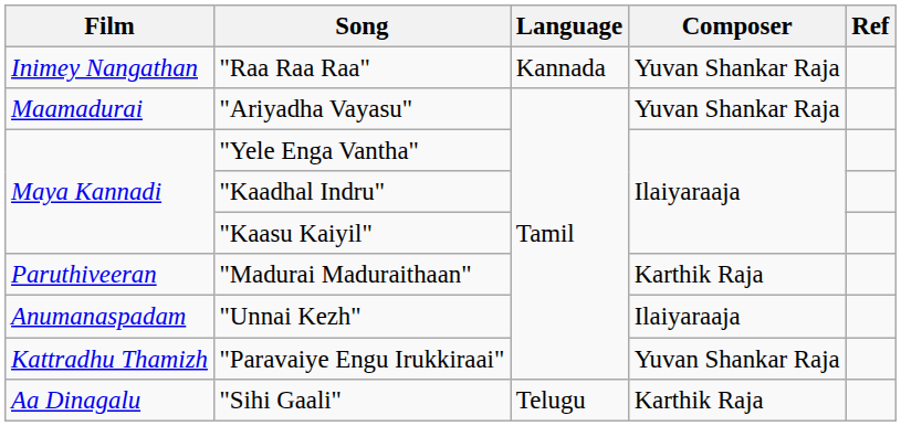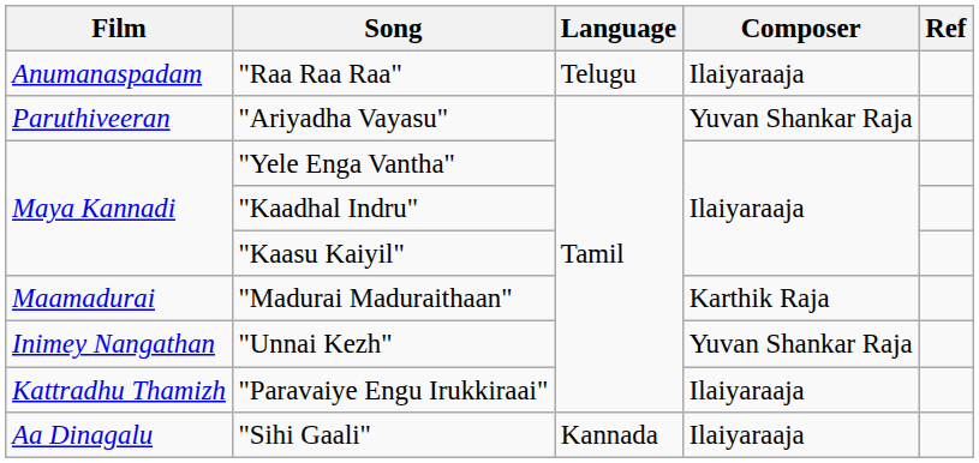"Raa Raa Raa" | Film: Inimey Nangathan -> Anumanaspadam
"Raa Raa Raa" | Language: Kannada -> Telugu
"Raa Raa Raa" | Composer: Yuvan Shankar Raja -> Ilaiyaraaja
"Ariyadha Vayasu" | Film: Maamadurai -> Paruthiveeran
"Madurai Maduraithaan" | Film: Paruthiveeran -> Maamadurai
"Unnai Kezh" | Film: Anumanaspadam -> Inimey Nangathan
"Unnai Kezh" | Composer: Ilaiyaraaja -> Yuvan Shankar Raja
"Paravaiye Engu Irukkiraai" | Composer: Yuvan Shankar Raja -> Ilaiyaraaja
"Sihi Gaali" | Language: Telugu -> Kannada
"Sihi Gaali" | Composer: Karthik Raja -> Ilaiyaraaja
